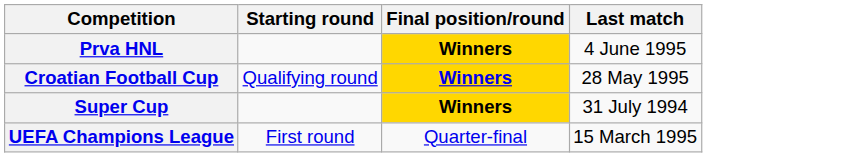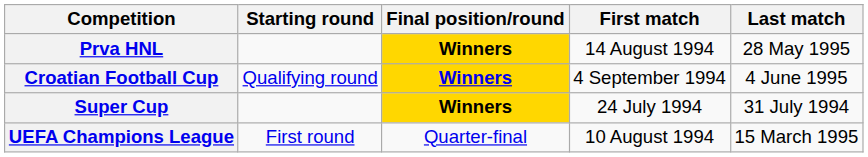+ column: First match | 14 August 1994 | 4 September 1994 | 24 July 1994 | 10 August 1994
Prva HNL | Last match: 4 June 1995 -> 28 May 1995
Croatian Football Cup | Last match: 28 May 1995 -> 4 June 1995
